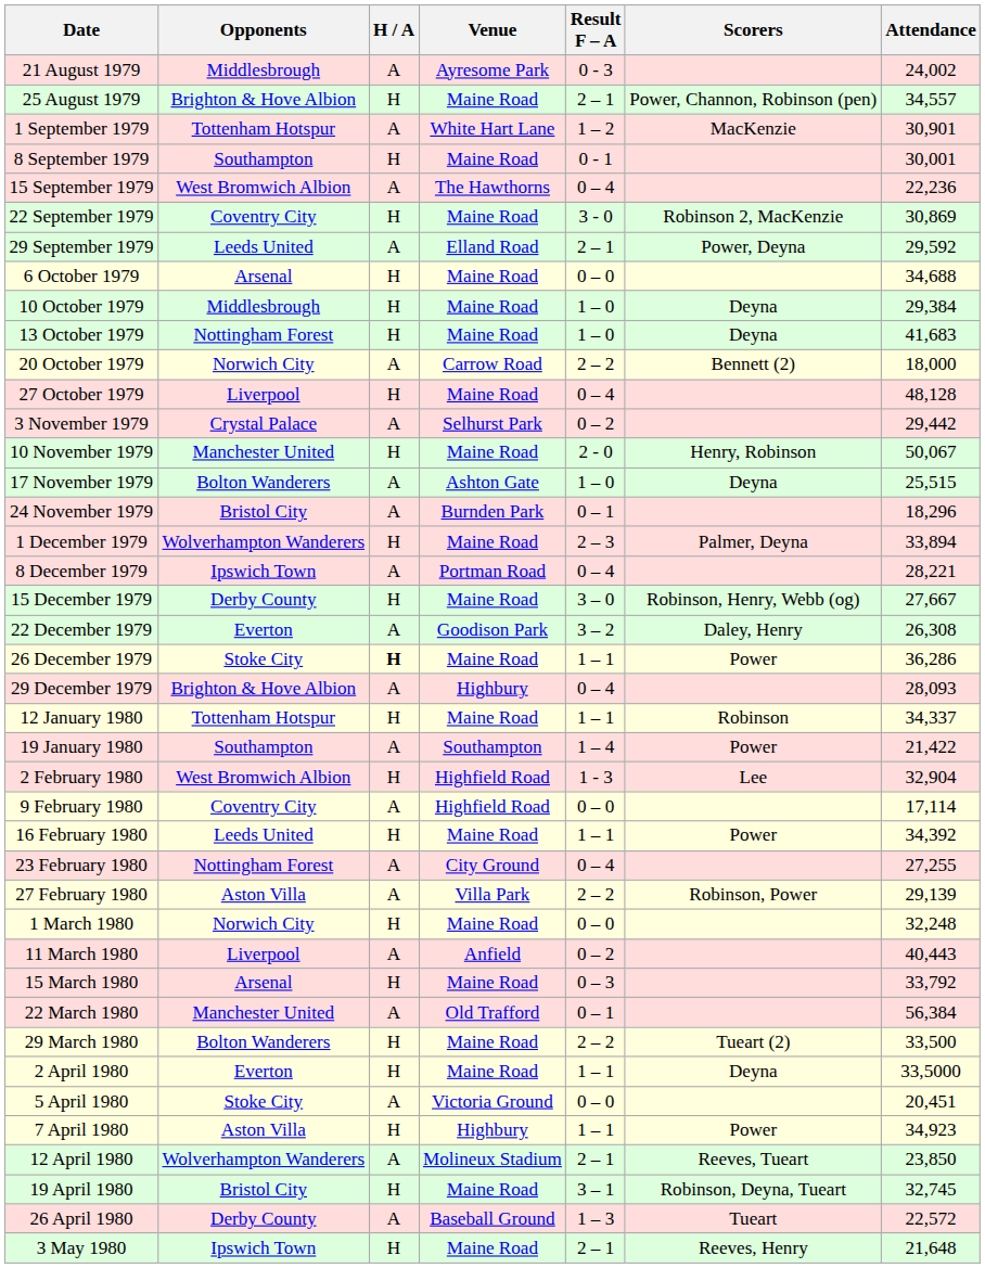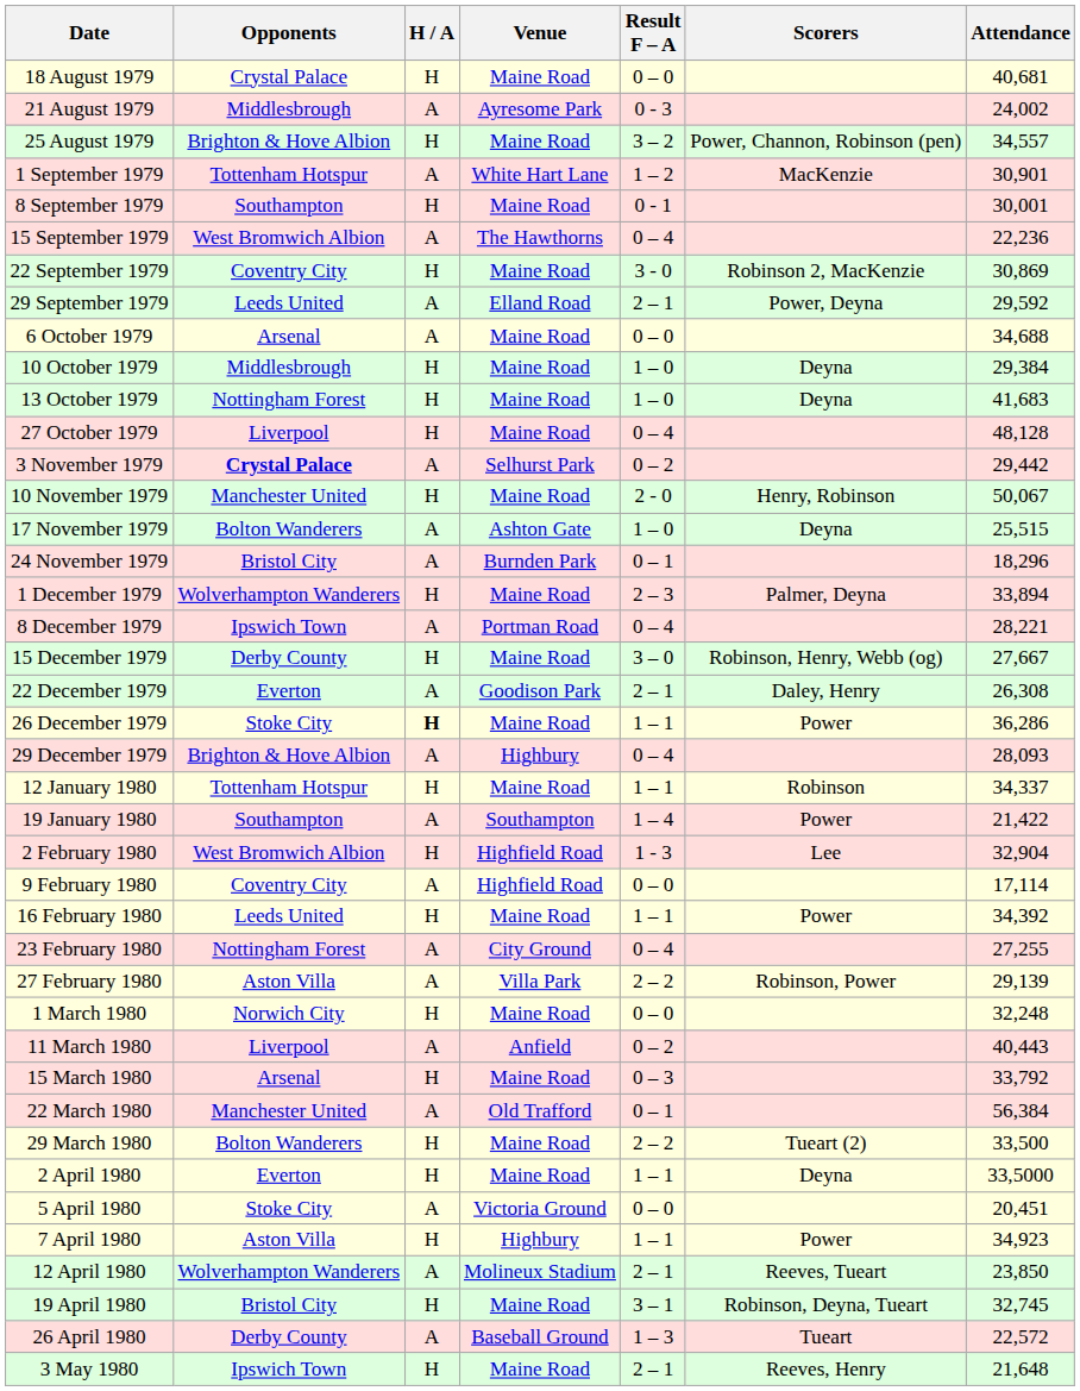+ row: 18 August 1979 | Crystal Palace | H | Maine Road | 0 – 0 | 40,681
25 August 1979 | Result F – A: 2 – 1 -> 3 – 2
6 October 1979 | H / A: H -> A
- row: 20 October 1979 | Norwich City | A | Carrow Road | 2 – 2 | Bennett (2) | 18,000
3 November 1979 | Opponents: normal -> bold
22 December 1979 | Result F – A: 3 – 2 -> 2 – 1
